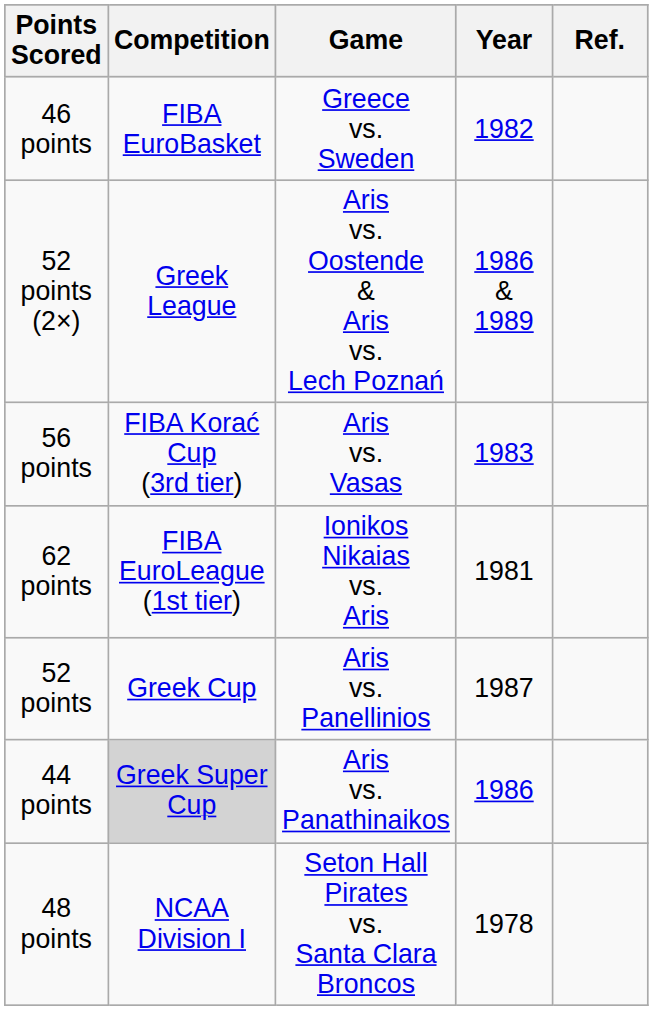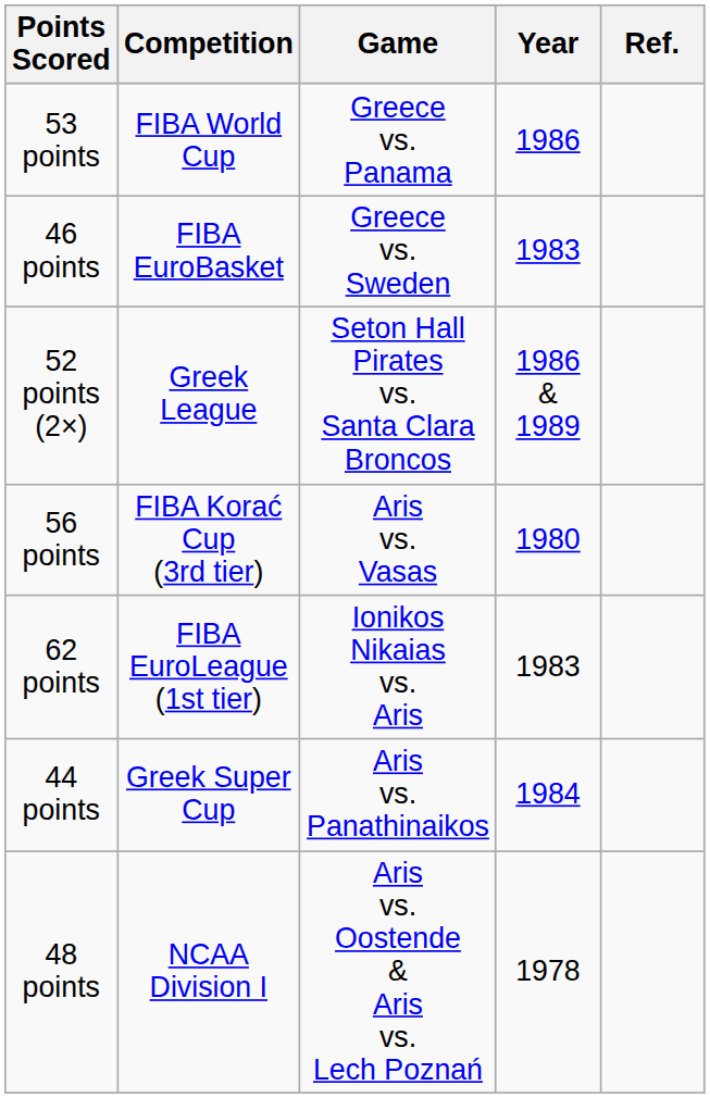+ row: 53 points | FIBA World Cup | Greece vs. Panama | 1986
46 points | Year: 1982 -> 1983
52 points (2×) | Game: Aris vs. Oostende & Aris vs. Lech Poznań -> Seton Hall Pirates vs. Santa Clara Broncos
56 points | Year: 1983 -> 1980
62 points | Year: 1981 -> 1983
- row: 52 points | Greek Cup | Aris vs. Panellinios | 1987
44 points | Competition: lightgrey background -> no background
44 points | Year: 1986 -> 1984
48 points | Game: Seton Hall Pirates vs. Santa Clara Broncos -> Aris vs. Oostende & Aris vs. Lech Poznań
